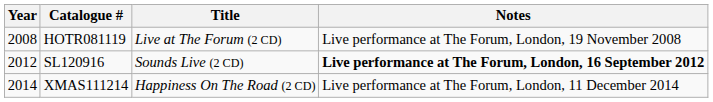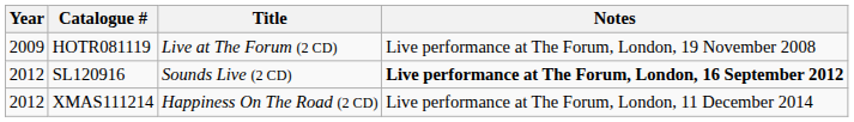HOTR081119 | Year: 2008 -> 2009
XMAS111214 | Year: 2014 -> 2012
